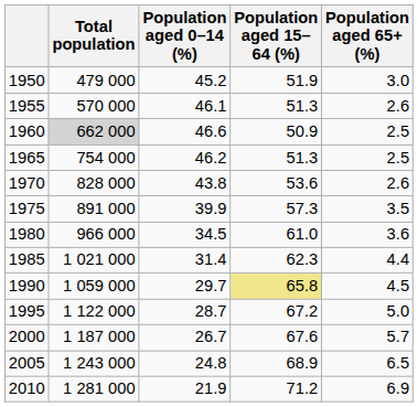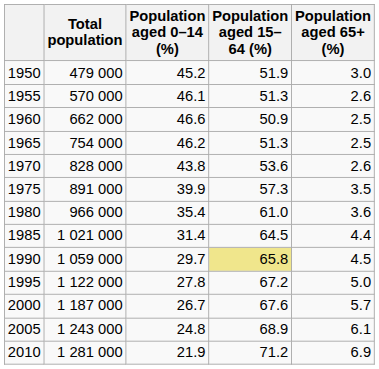1960 | Total population: lightgrey background -> no background
1980 | Population aged 0–14 (%): 34.5 -> 35.4
1985 | Population aged 15–64 (%): 62.3 -> 64.5
1995 | Population aged 0–14 (%): 28.7 -> 27.8
2005 | Population aged 65+ (%): 6.5 -> 6.1
